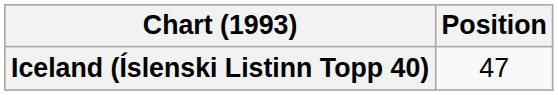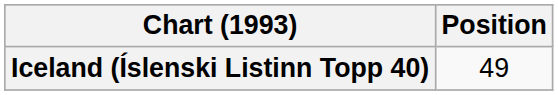Iceland (Íslenski Listinn Topp 40) | Position: 47 -> 49
